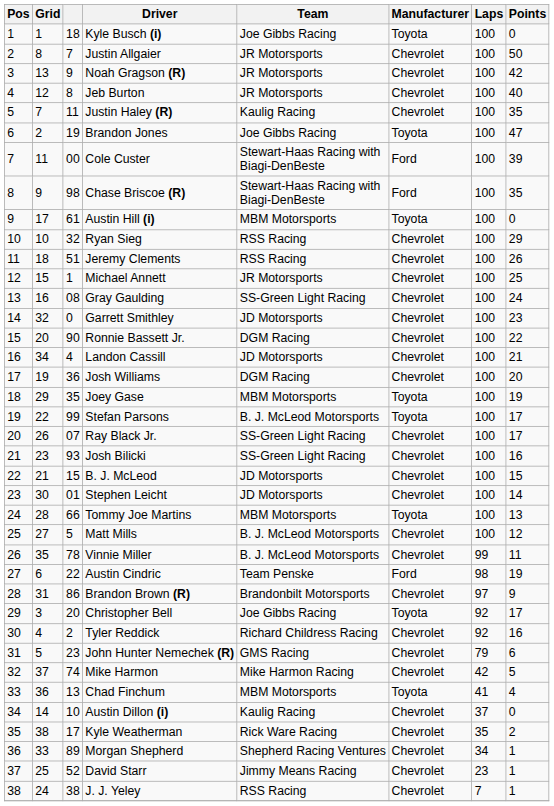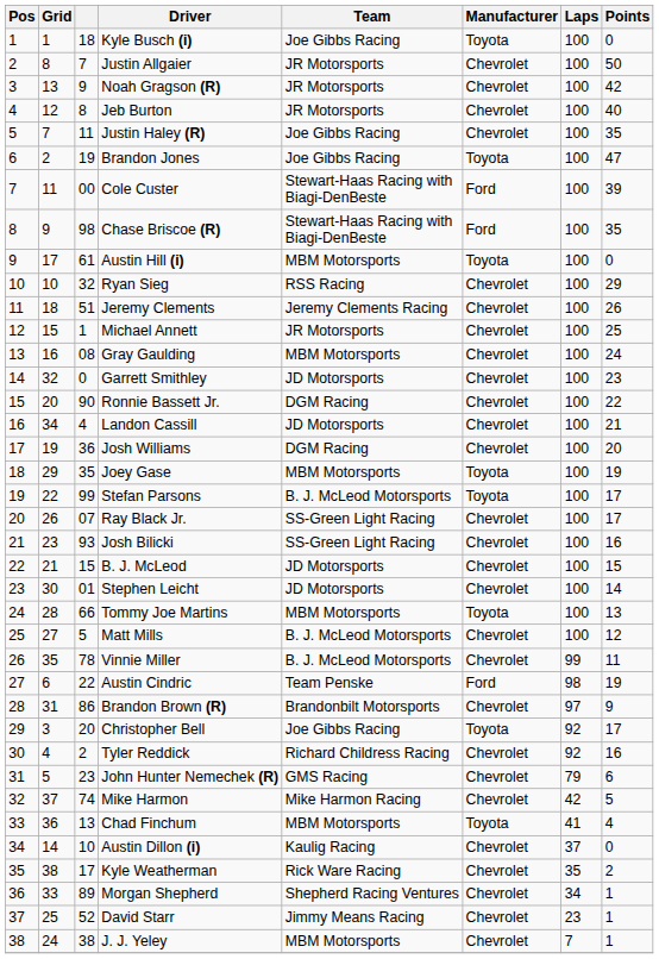Justin Haley (R) | Team: Kaulig Racing -> Joe Gibbs Racing
Jeremy Clements | Team: RSS Racing -> Jeremy Clements Racing
Gray Gaulding | Team: SS-Green Light Racing -> MBM Motorsports
J. J. Yeley | Team: RSS Racing -> MBM Motorsports
